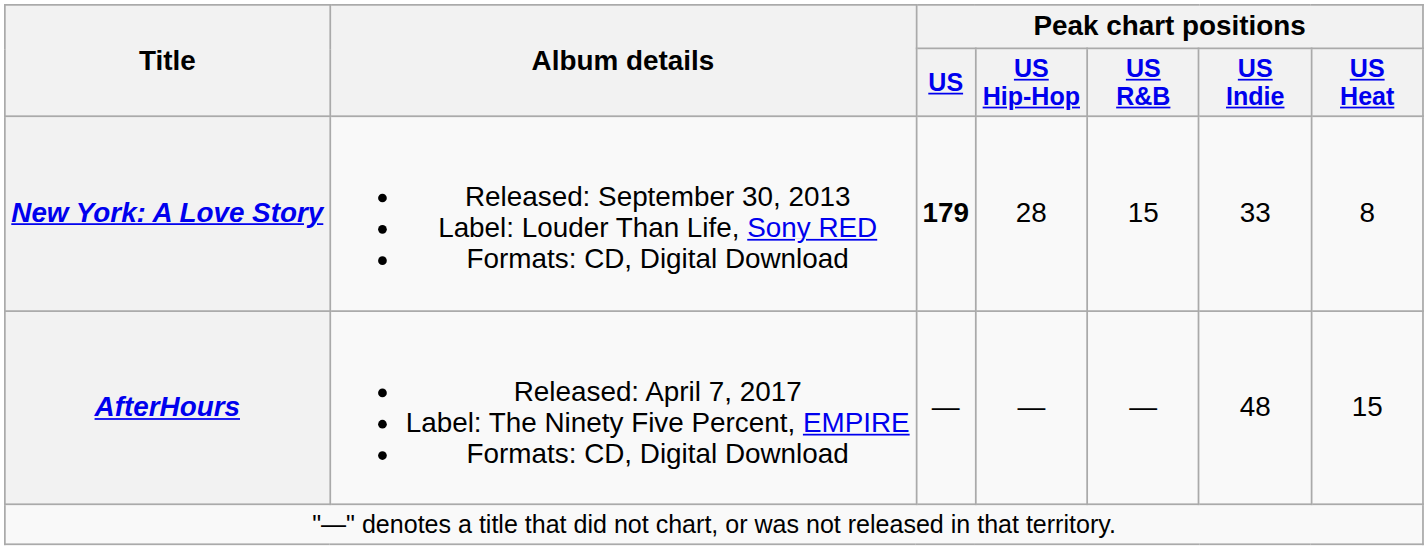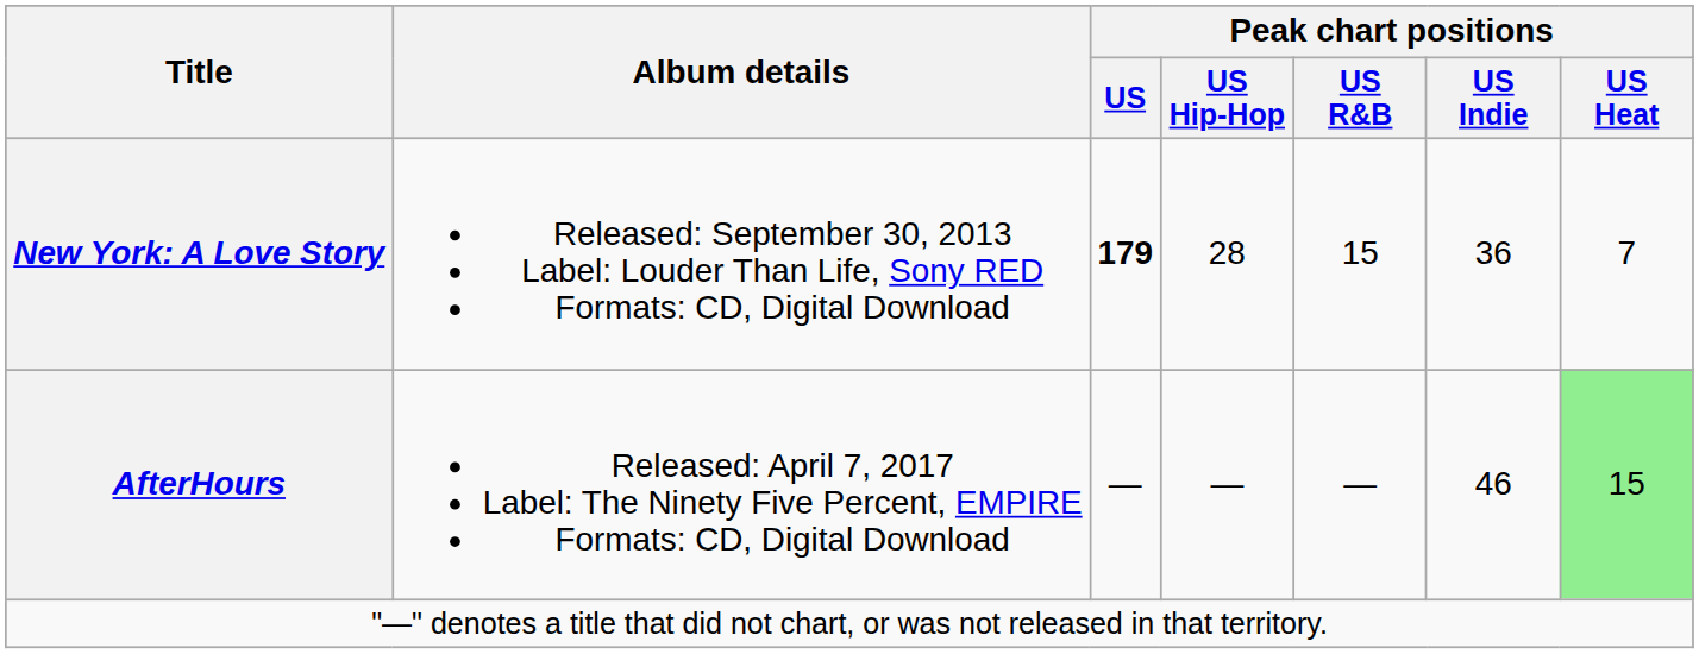New York: A Love Story | Peak chart positions / US Indie: 33 -> 36
New York: A Love Story | Peak chart positions / US Heat: 8 -> 7
AfterHours | Peak chart positions / US Indie: 48 -> 46
AfterHours | Peak chart positions / US Heat: no background -> lightgreen background
